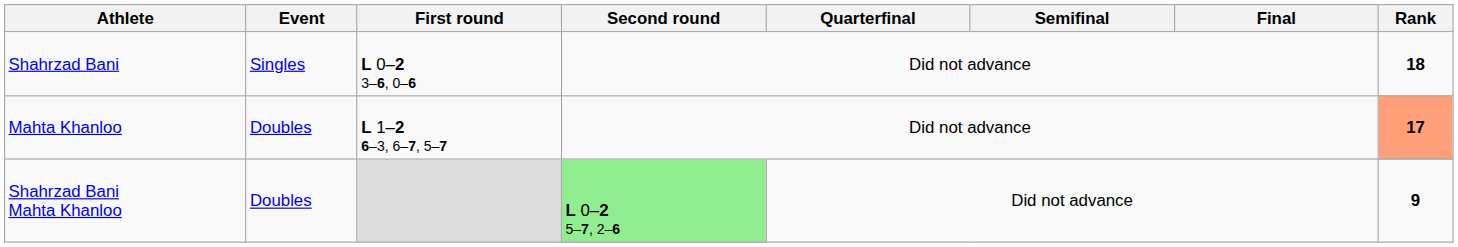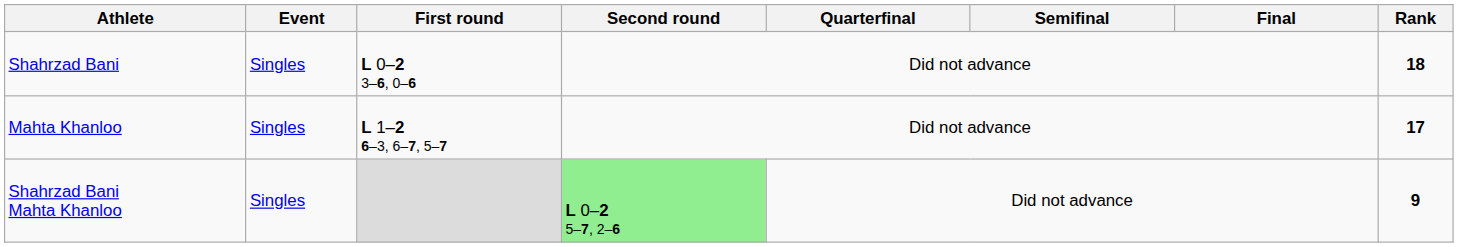Mahta Khanloo | Event: Doubles -> Singles
Mahta Khanloo | Rank: lightsalmon background -> no background
Shahrzad Bani Mahta Khanloo | Event: Doubles -> Singles
